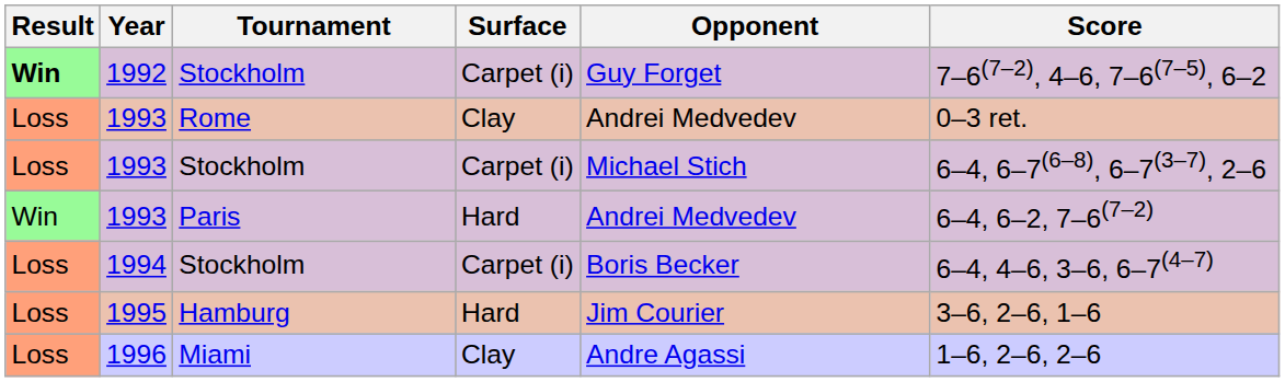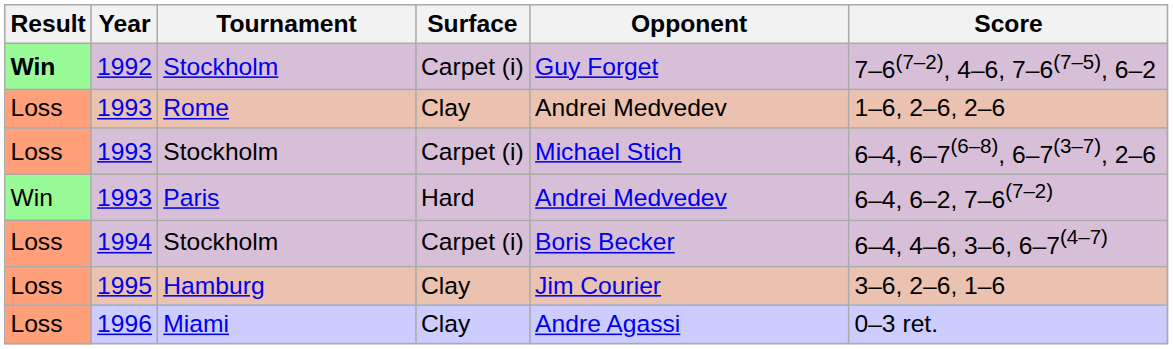1993 / Rome | Score: 0–3 ret. -> 1–6, 2–6, 2–6
1995 | Surface: Hard -> Clay
1996 | Score: 1–6, 2–6, 2–6 -> 0–3 ret.
